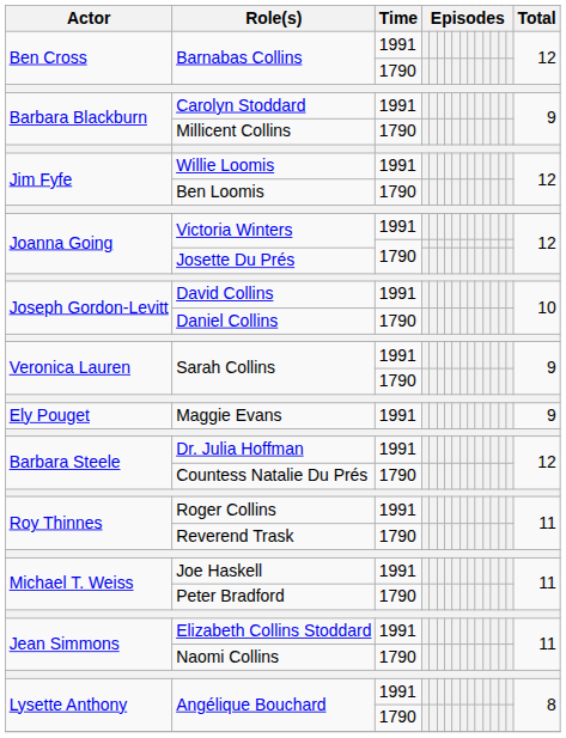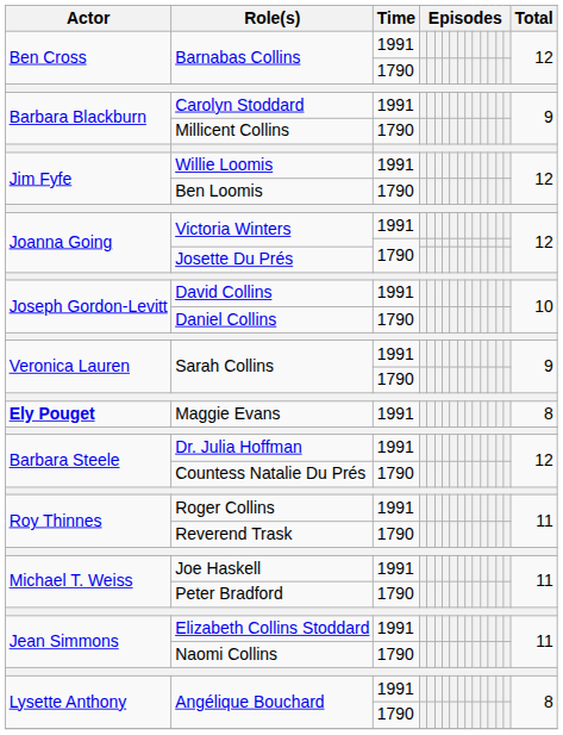Maggie Evans | Actor: normal -> bold
Maggie Evans | Total: 9 -> 8
